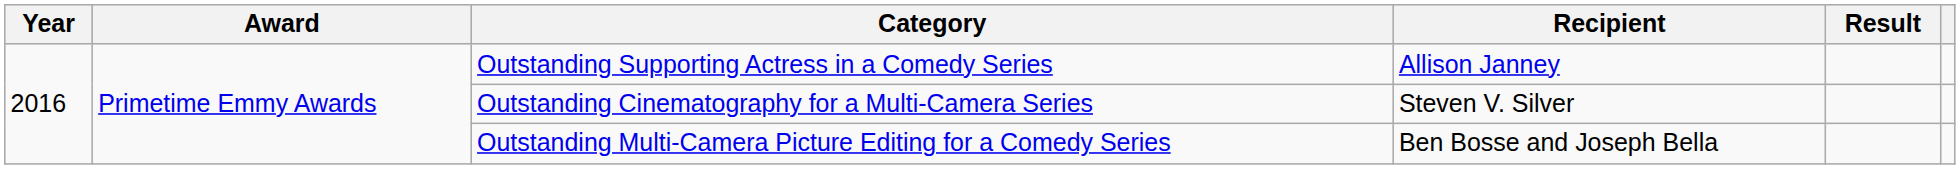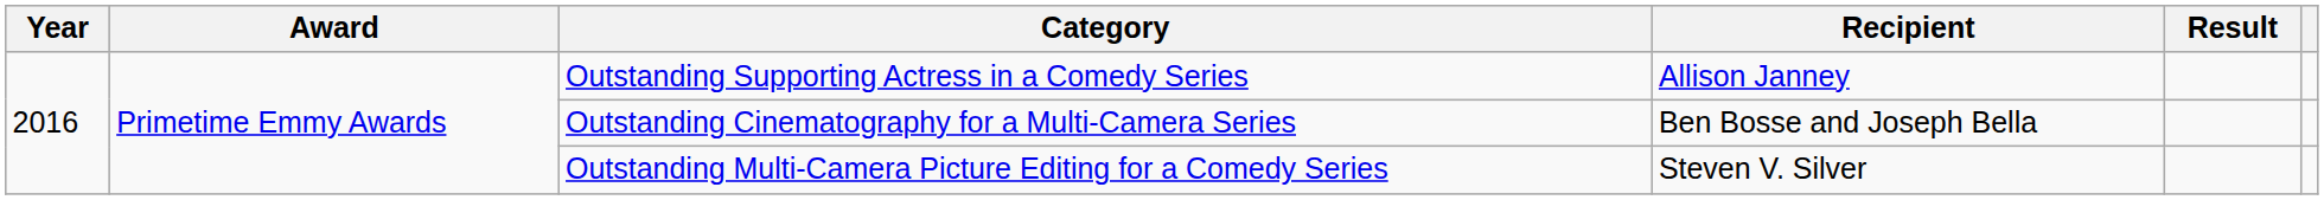Outstanding Cinematography for a Multi-Camera Series | Recipient: Steven V. Silver -> Ben Bosse and Joseph Bella
Outstanding Multi-Camera Picture Editing for a Comedy Series | Recipient: Ben Bosse and Joseph Bella -> Steven V. Silver
